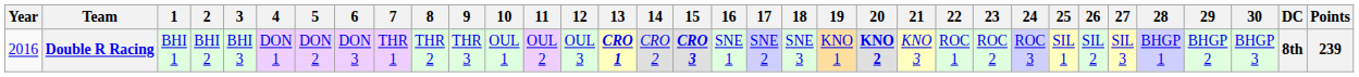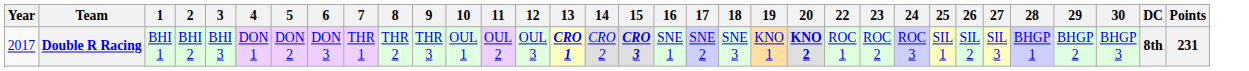- column: 21 | KNO 3
Double R Racing | Year: 2016 -> 2017
Double R Racing | Points: 239 -> 231
